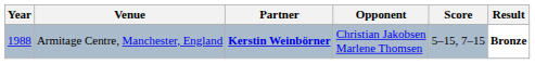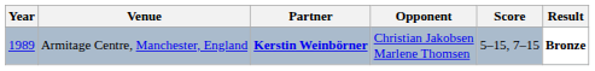Armitage Centre, Manchester, England | Year: 1988 -> 1989
